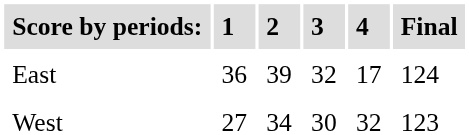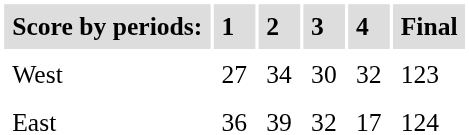rows swapped: West <-> East
